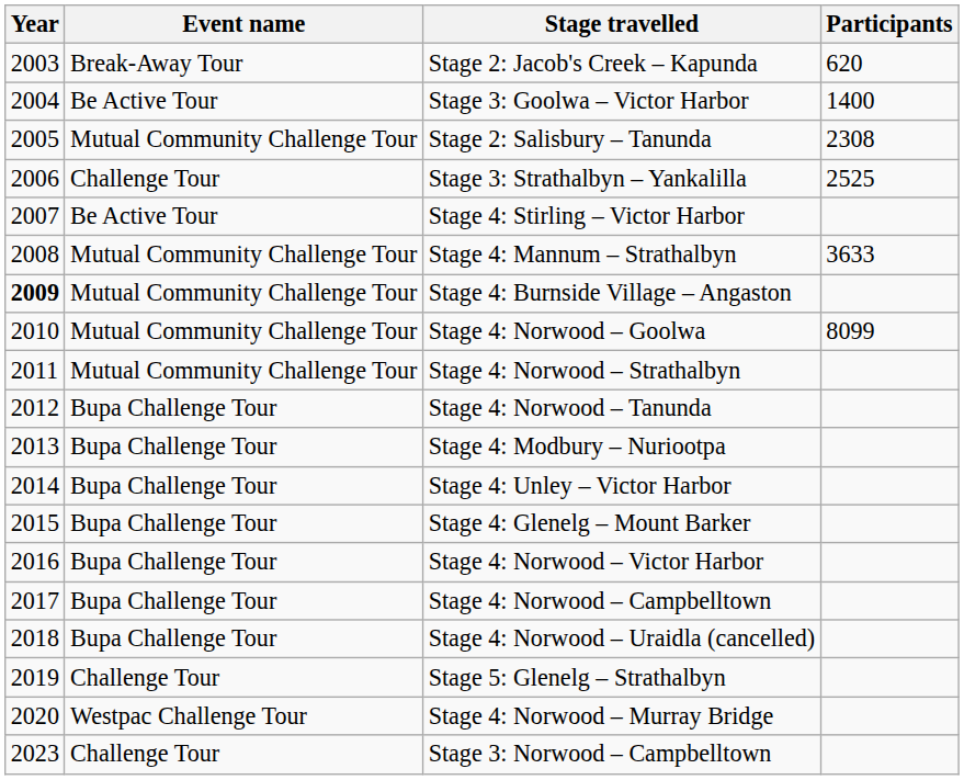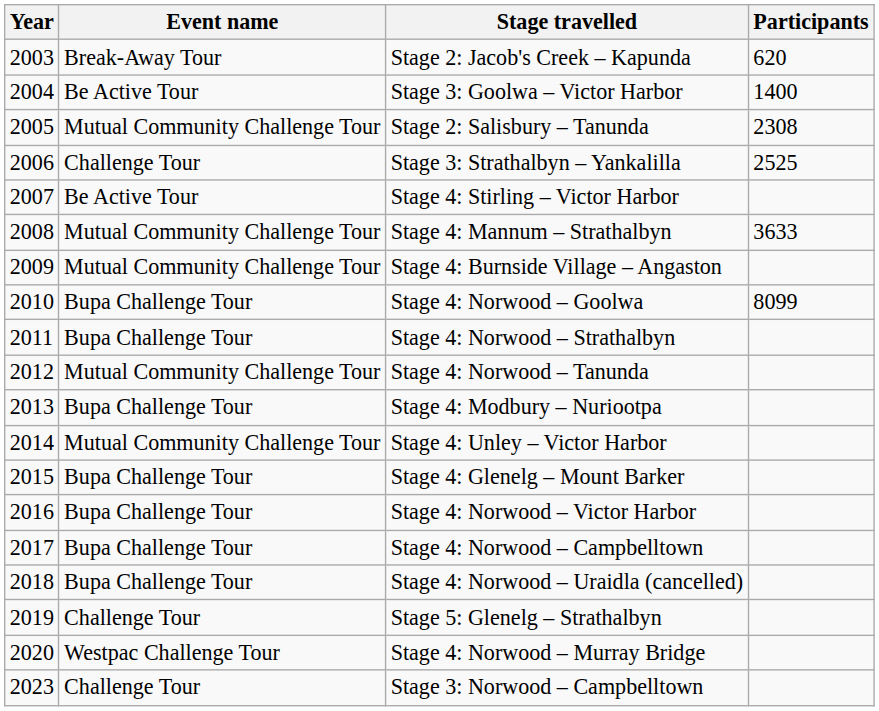Stage 4: Burnside Village – Angaston | Year: bold -> normal
Stage 4: Norwood – Goolwa | Event name: Mutual Community Challenge Tour -> Bupa Challenge Tour
Stage 4: Norwood – Strathalbyn | Event name: Mutual Community Challenge Tour -> Bupa Challenge Tour
Stage 4: Norwood – Tanunda | Event name: Bupa Challenge Tour -> Mutual Community Challenge Tour
Stage 4: Unley – Victor Harbor | Event name: Bupa Challenge Tour -> Mutual Community Challenge Tour
